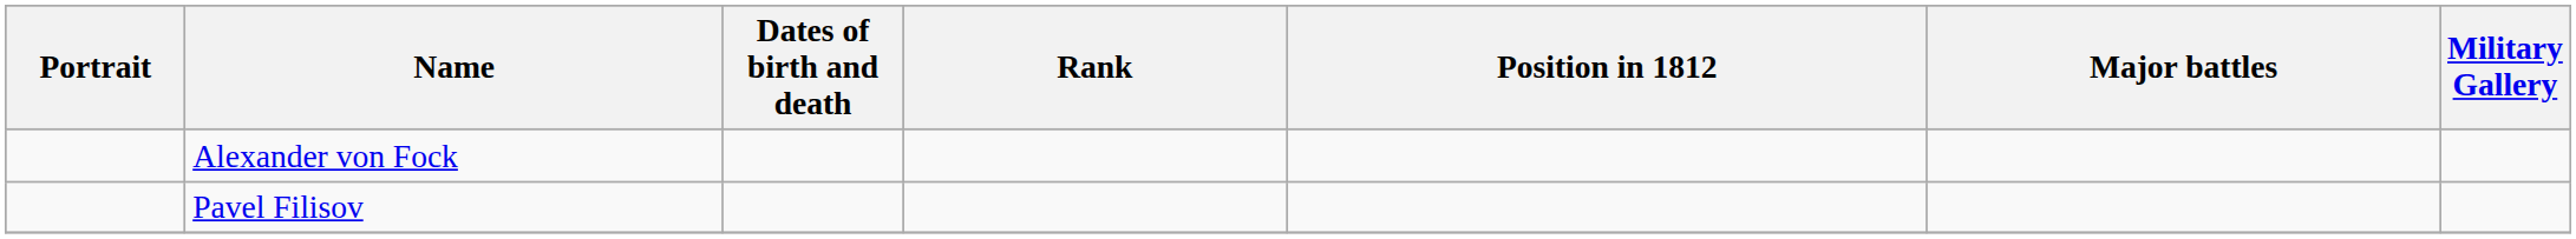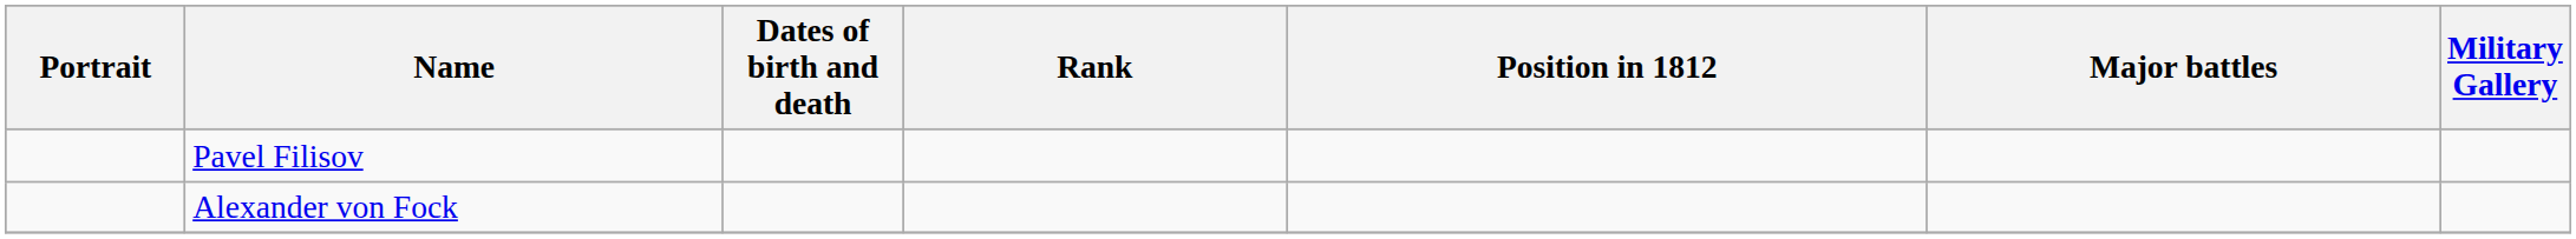rows swapped: Pavel Filisov <-> Alexander von Fock
